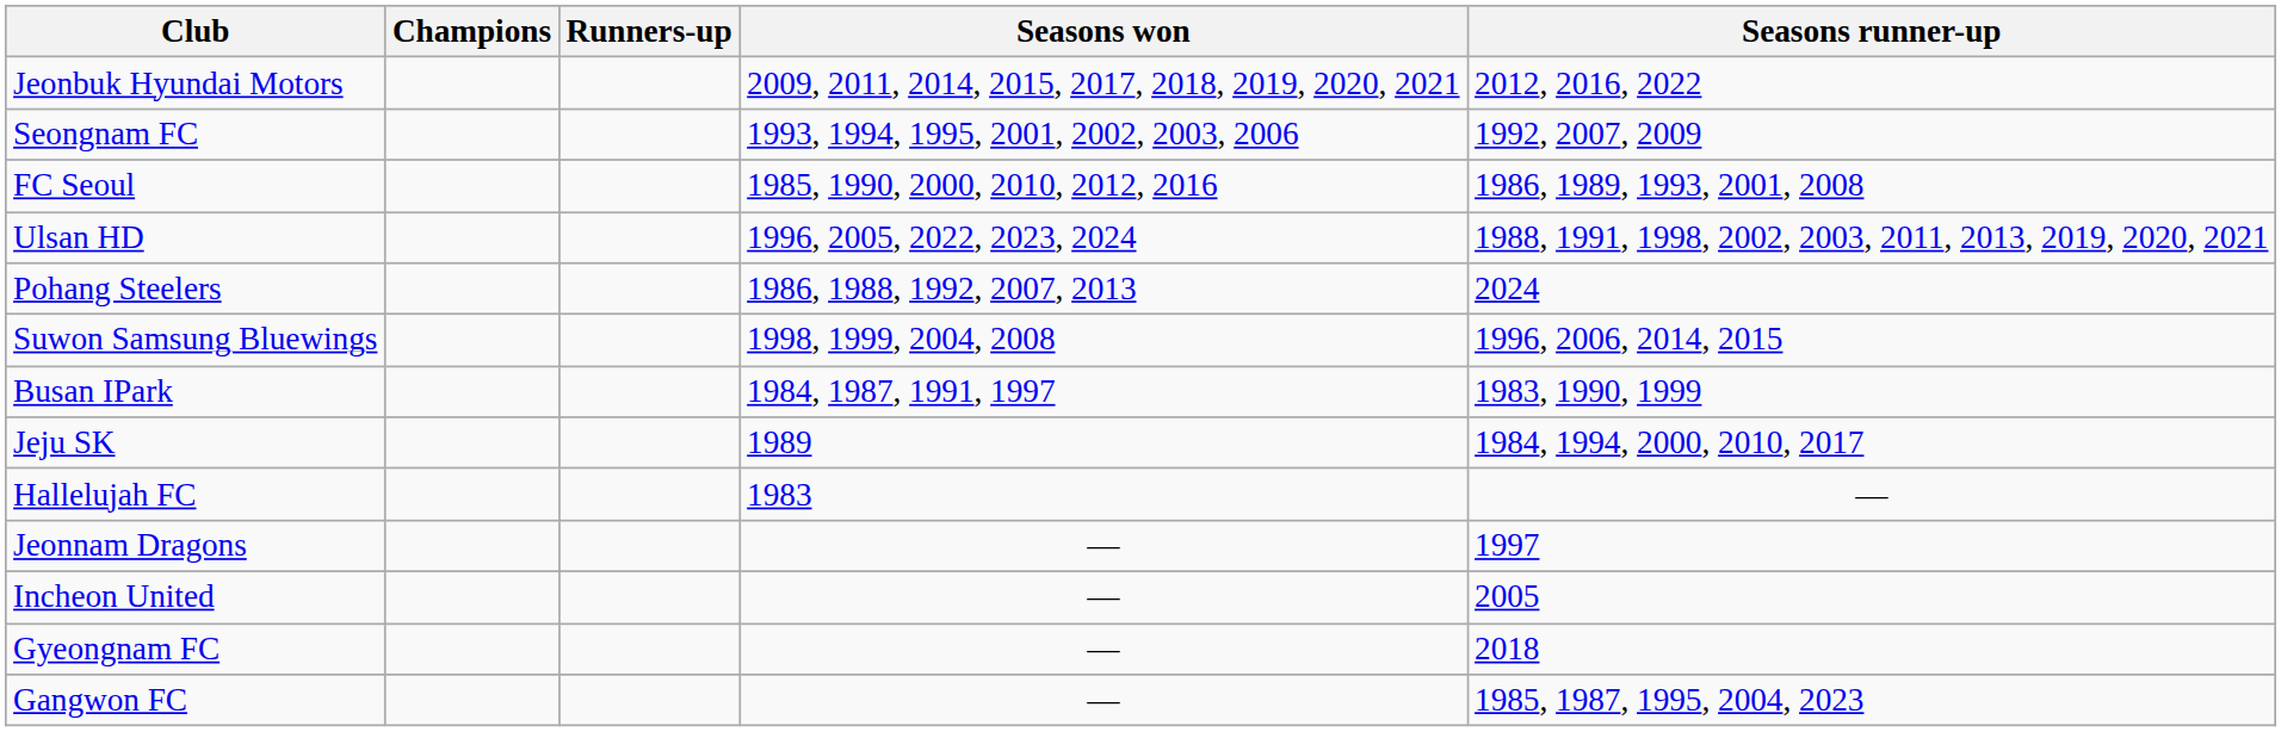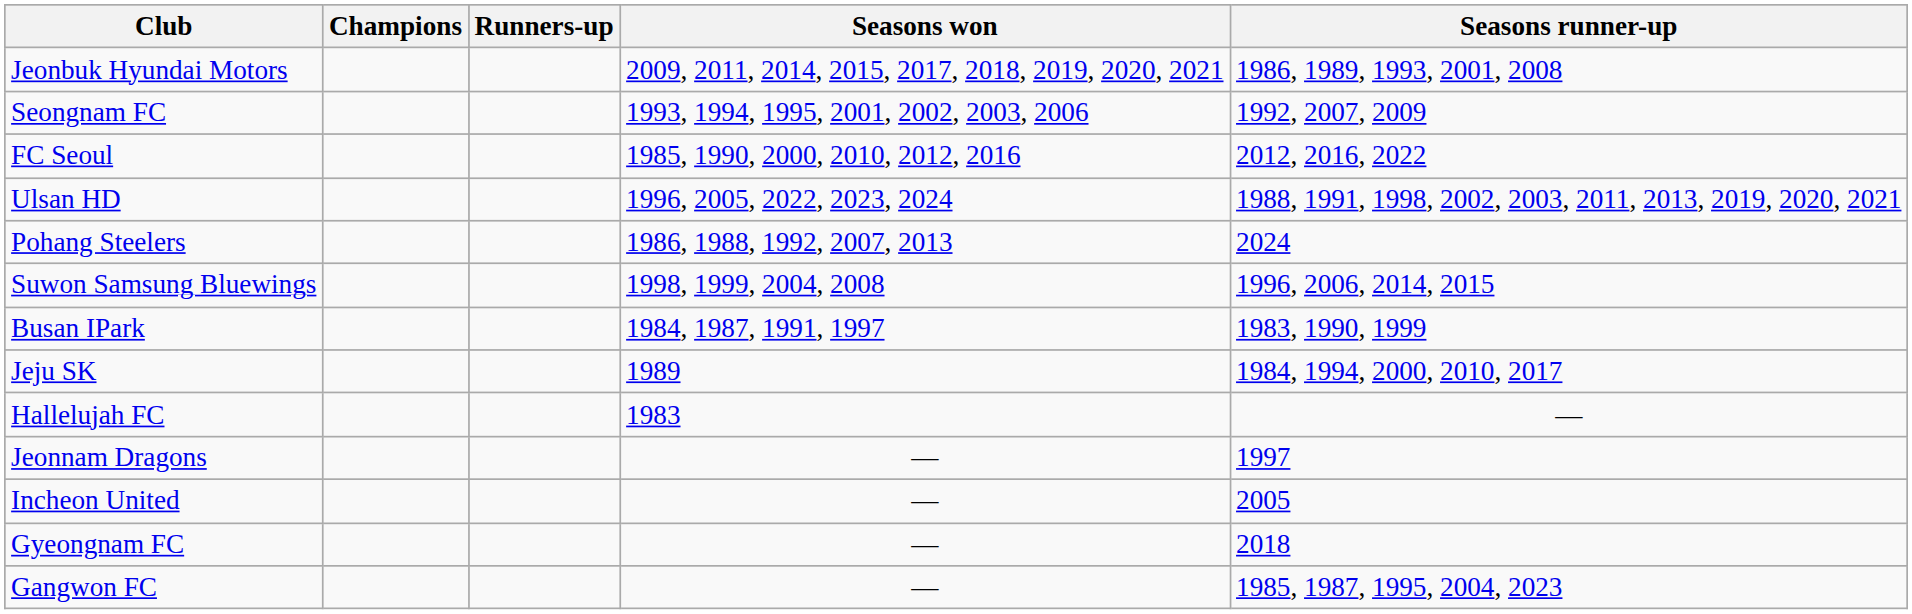Jeonbuk Hyundai Motors | Seasons runner-up: 2012, 2016, 2022 -> 1986, 1989, 1993, 2001, 2008
FC Seoul | Seasons runner-up: 1986, 1989, 1993, 2001, 2008 -> 2012, 2016, 2022
